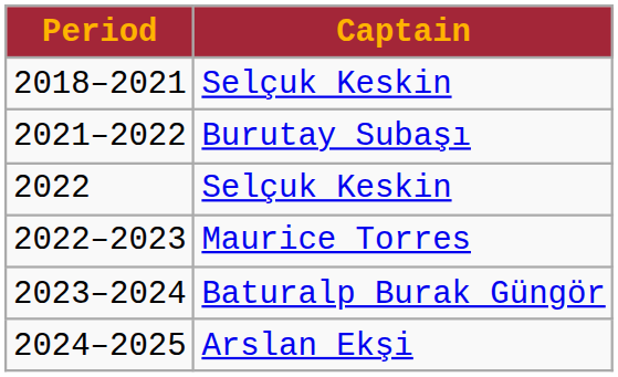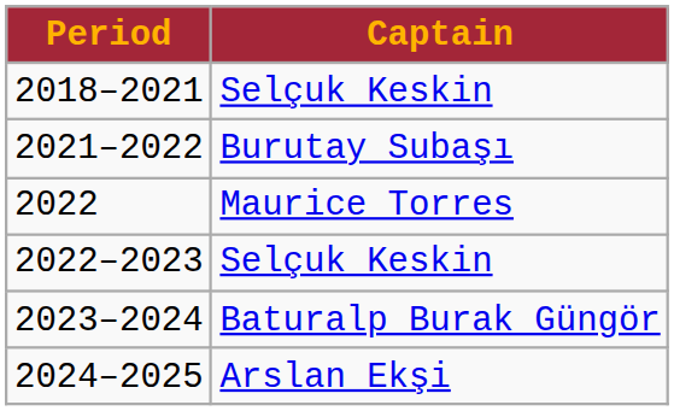2022 | Captain: Selçuk Keskin -> Maurice Torres
2022–2023 | Captain: Maurice Torres -> Selçuk Keskin
